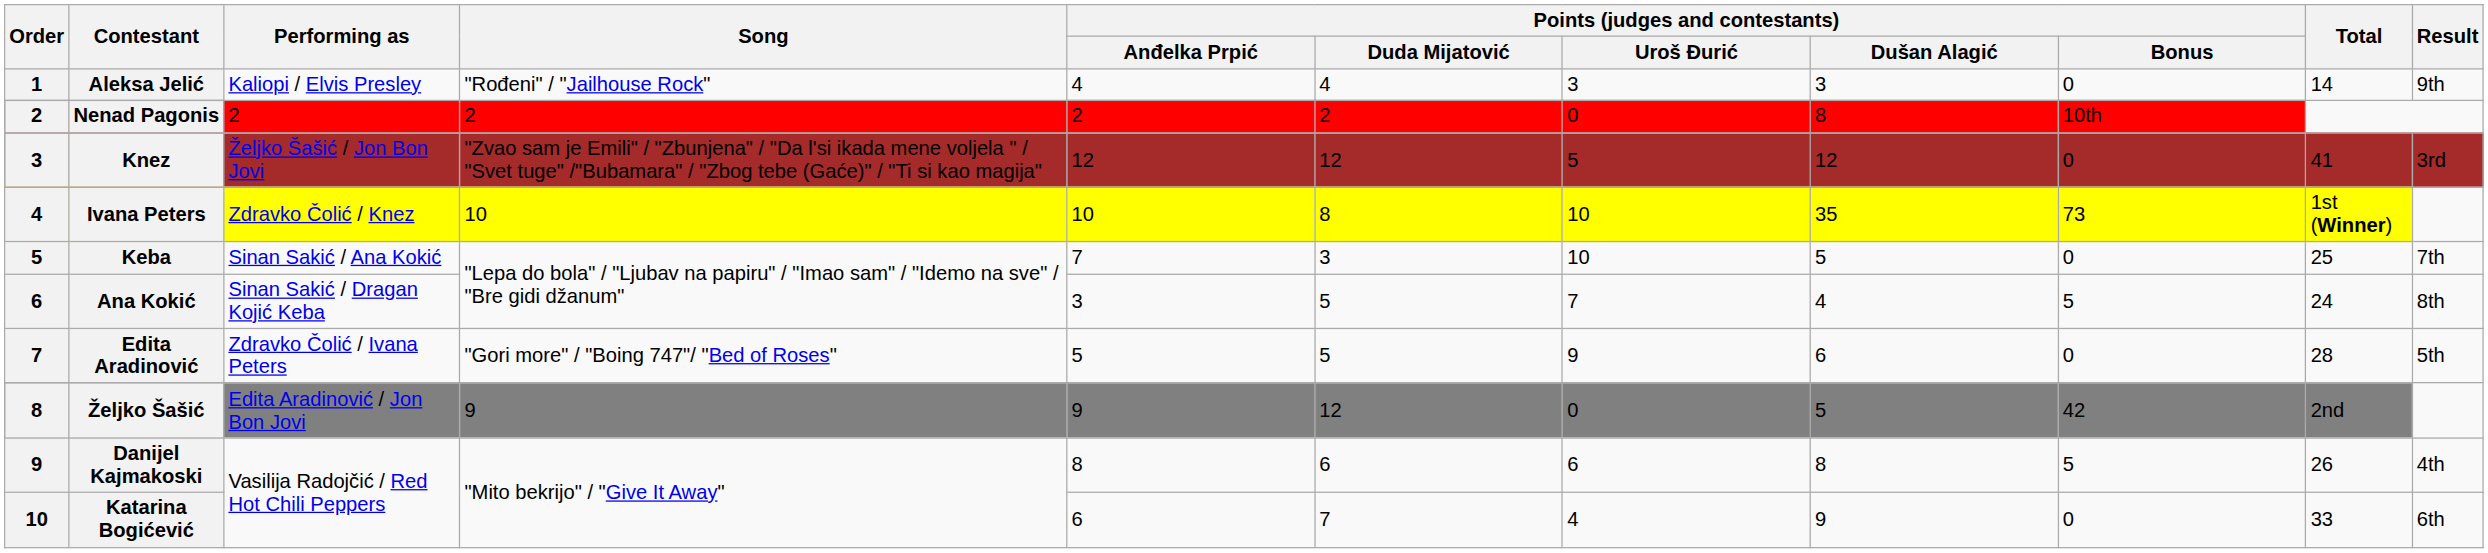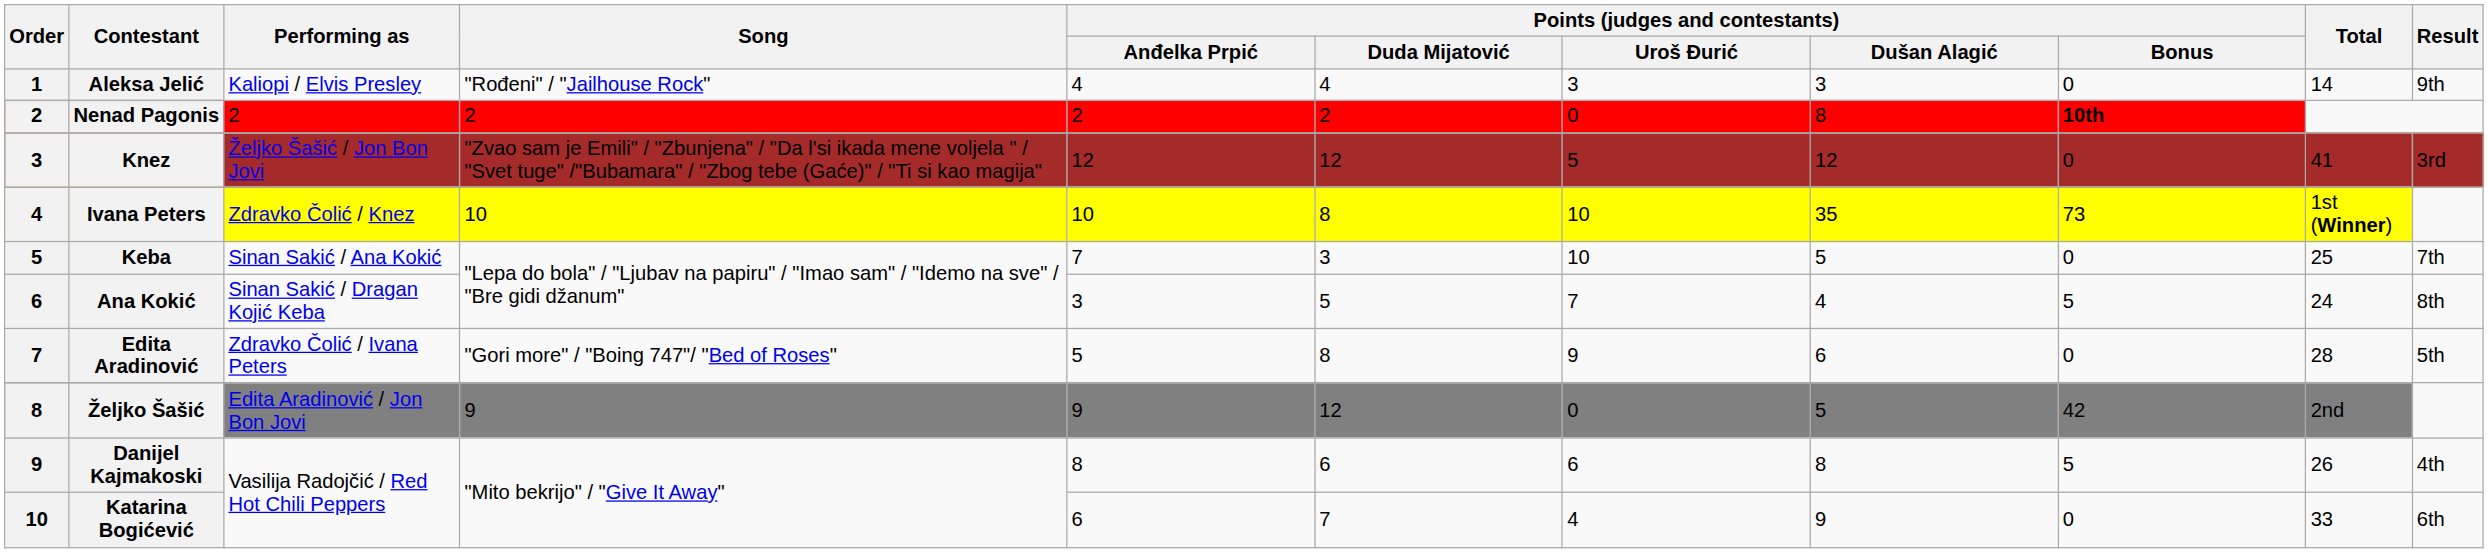Nenad Pagonis | Points (judges and contestants) / Bonus: normal -> bold
Edita Aradinović | Points (judges and contestants) / Duda Mijatović: 5 -> 8
